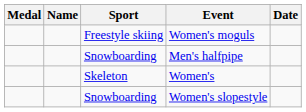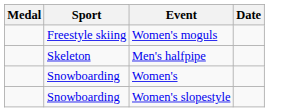- column: Name
Men's halfpipe | Sport: Snowboarding -> Skeleton
Women's | Sport: Skeleton -> Snowboarding
